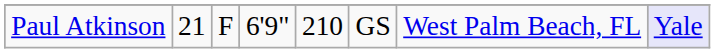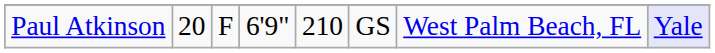Paul Atkinson | column 2: 21 -> 20
